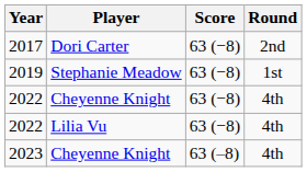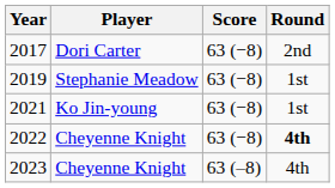+ row: 2021 | Ko Jin-young | 63 (−8) | 1st
2022 / Cheyenne Knight | Round: normal -> bold
- row: 2022 | Lilia Vu | 63 (−8) | 4th
